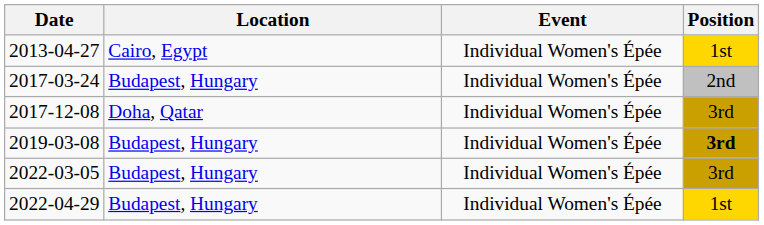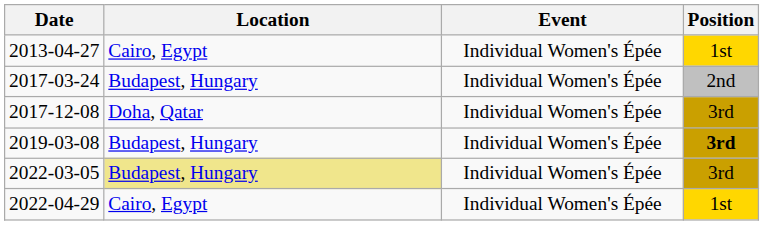2022-03-05 | Location: no background -> khaki background
2022-04-29 | Location: Budapest, Hungary -> Cairo, Egypt
